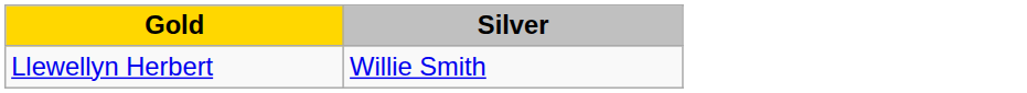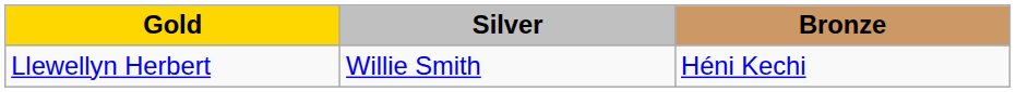+ column: Bronze | Héni Kechi
